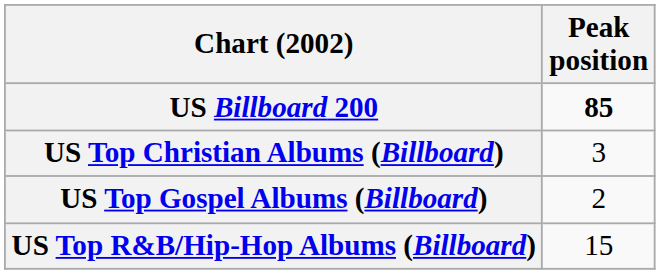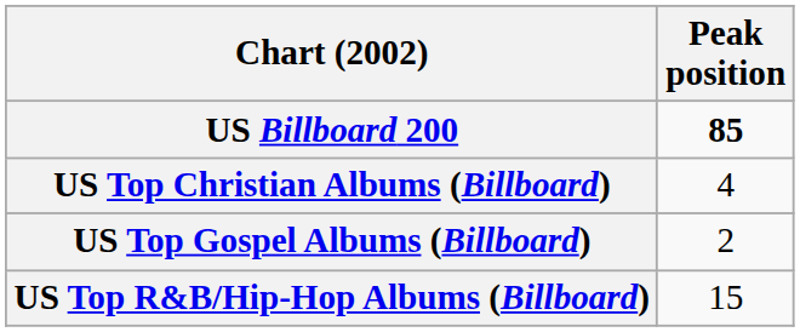US Top Christian Albums (Billboard) | Peak position: 3 -> 4
